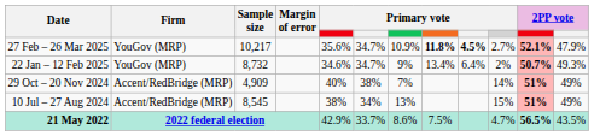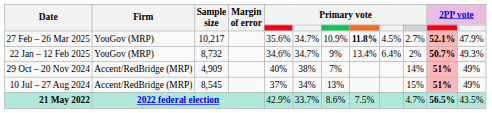27 Feb – 26 Mar 2025 | column 9: bold -> normal
10 Jul – 27 Aug 2024 | column 5: 38% -> 37%
